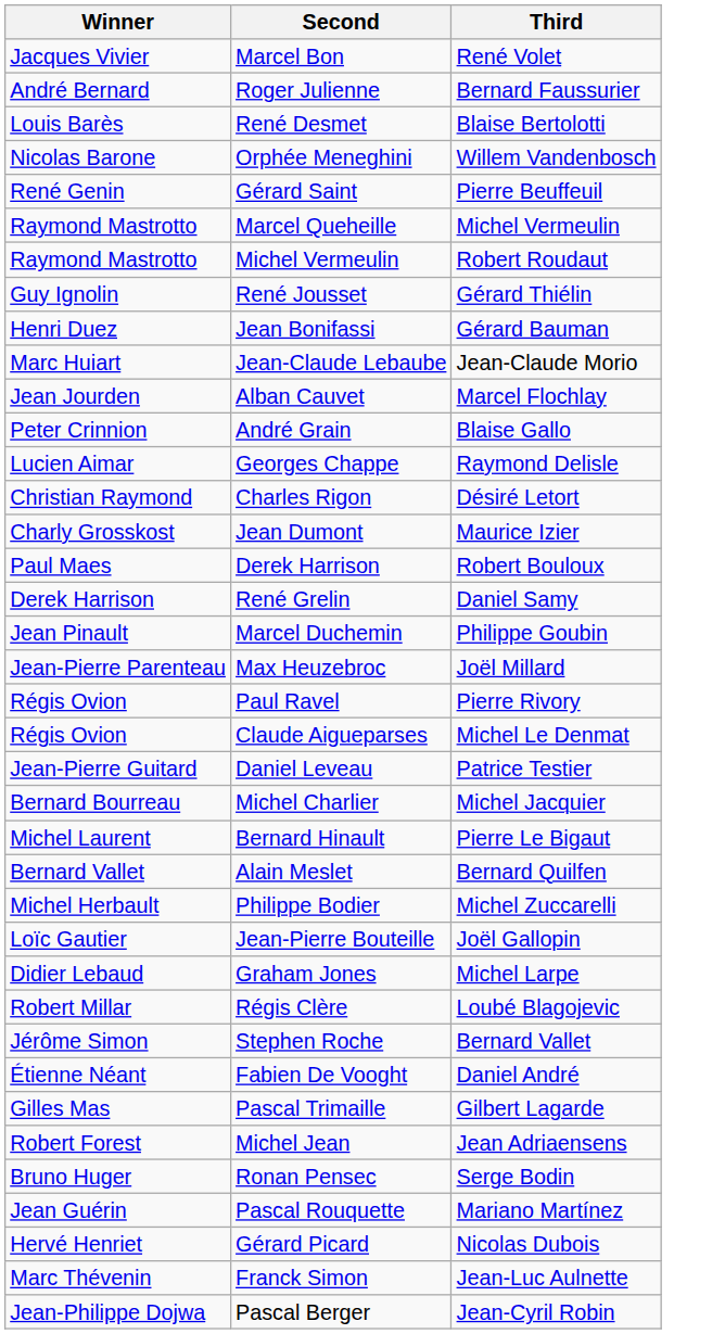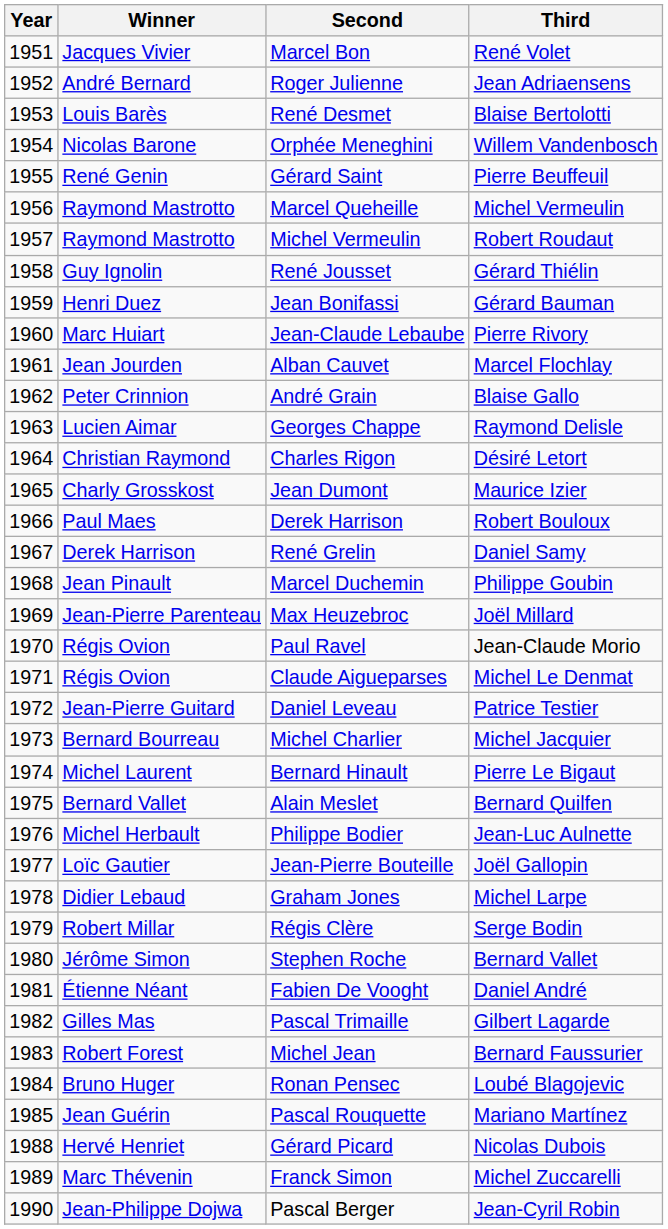+ column: Year | 1951 | 1952 | 1953 | 1954 | 1955 | 1956 | 1957 | 1958 | 1959 | 1960 | 1961 | 1962 | 1963 | 1964 | 1965 | 1966 | 1967 | 1968 | 1969 | 1970 | 1971 | 1972 | 1973 | 1974 | 1975 | 1976 | 1977 | 1978 | 1979 | 1980 | 1981 | 1982 | 1983 | 1984 | 1985 | 1988 | 1989 | 1990
Roger Julienne | Third: Bernard Faussurier -> Jean Adriaensens
Jean-Claude Lebaube | Third: Jean-Claude Morio -> Pierre Rivory
Paul Ravel | Third: Pierre Rivory -> Jean-Claude Morio
Philippe Bodier | Third: Michel Zuccarelli -> Jean-Luc Aulnette
Régis Clère | Third: Loubé Blagojevic -> Serge Bodin
Michel Jean | Third: Jean Adriaensens -> Bernard Faussurier
Ronan Pensec | Third: Serge Bodin -> Loubé Blagojevic
Franck Simon | Third: Jean-Luc Aulnette -> Michel Zuccarelli
